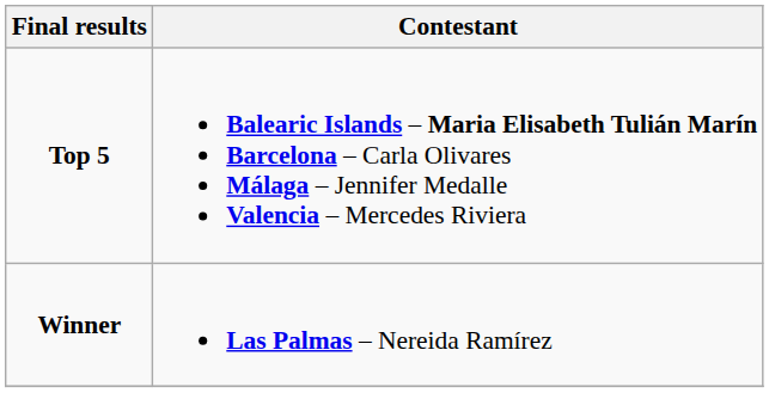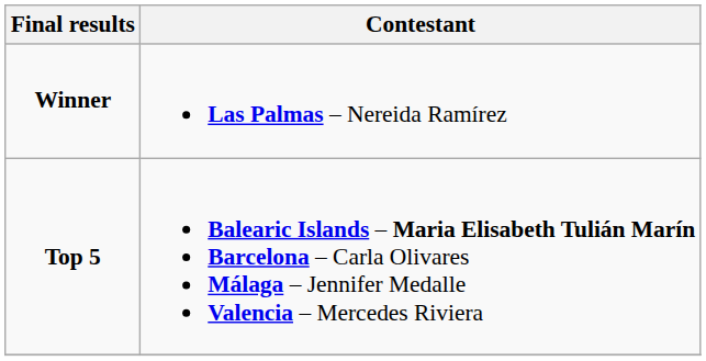rows swapped: Winner <-> Top 5
